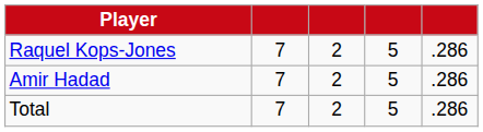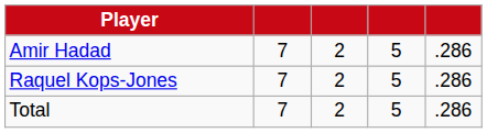rows swapped: Amir Hadad <-> Raquel Kops-Jones
